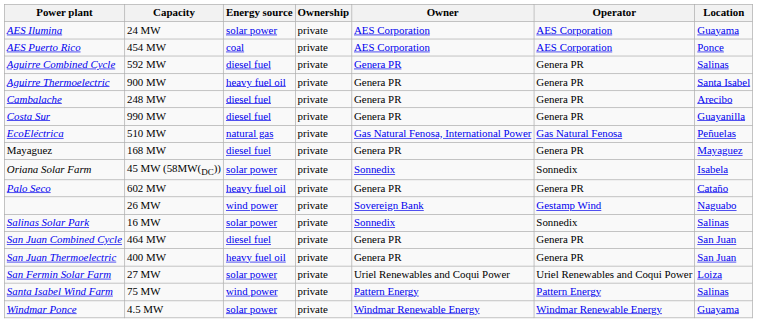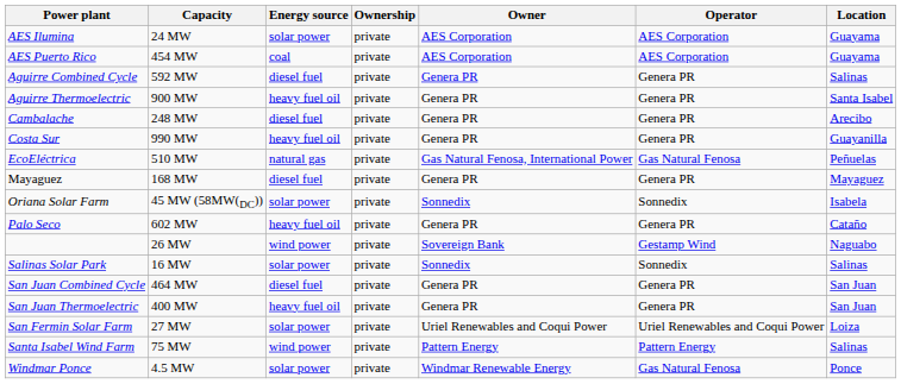AES Puerto Rico | Location: Ponce -> Guayama
Costa Sur | Energy source: diesel fuel -> heavy fuel oil
Windmar Ponce | Operator: Windmar Renewable Energy -> Gas Natural Fenosa
Windmar Ponce | Location: Guayama -> Ponce
